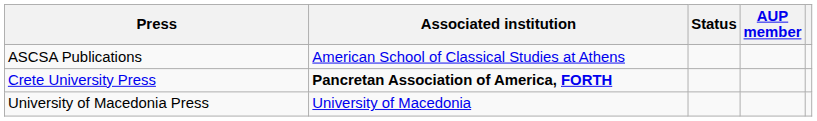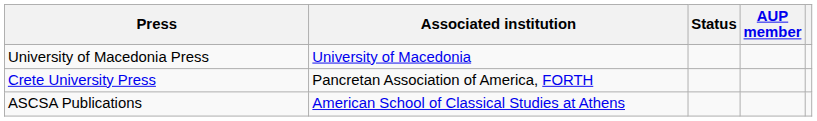rows swapped: ASCSA Publications <-> University of Macedonia Press
Crete University Press | Associated institution: bold -> normal
